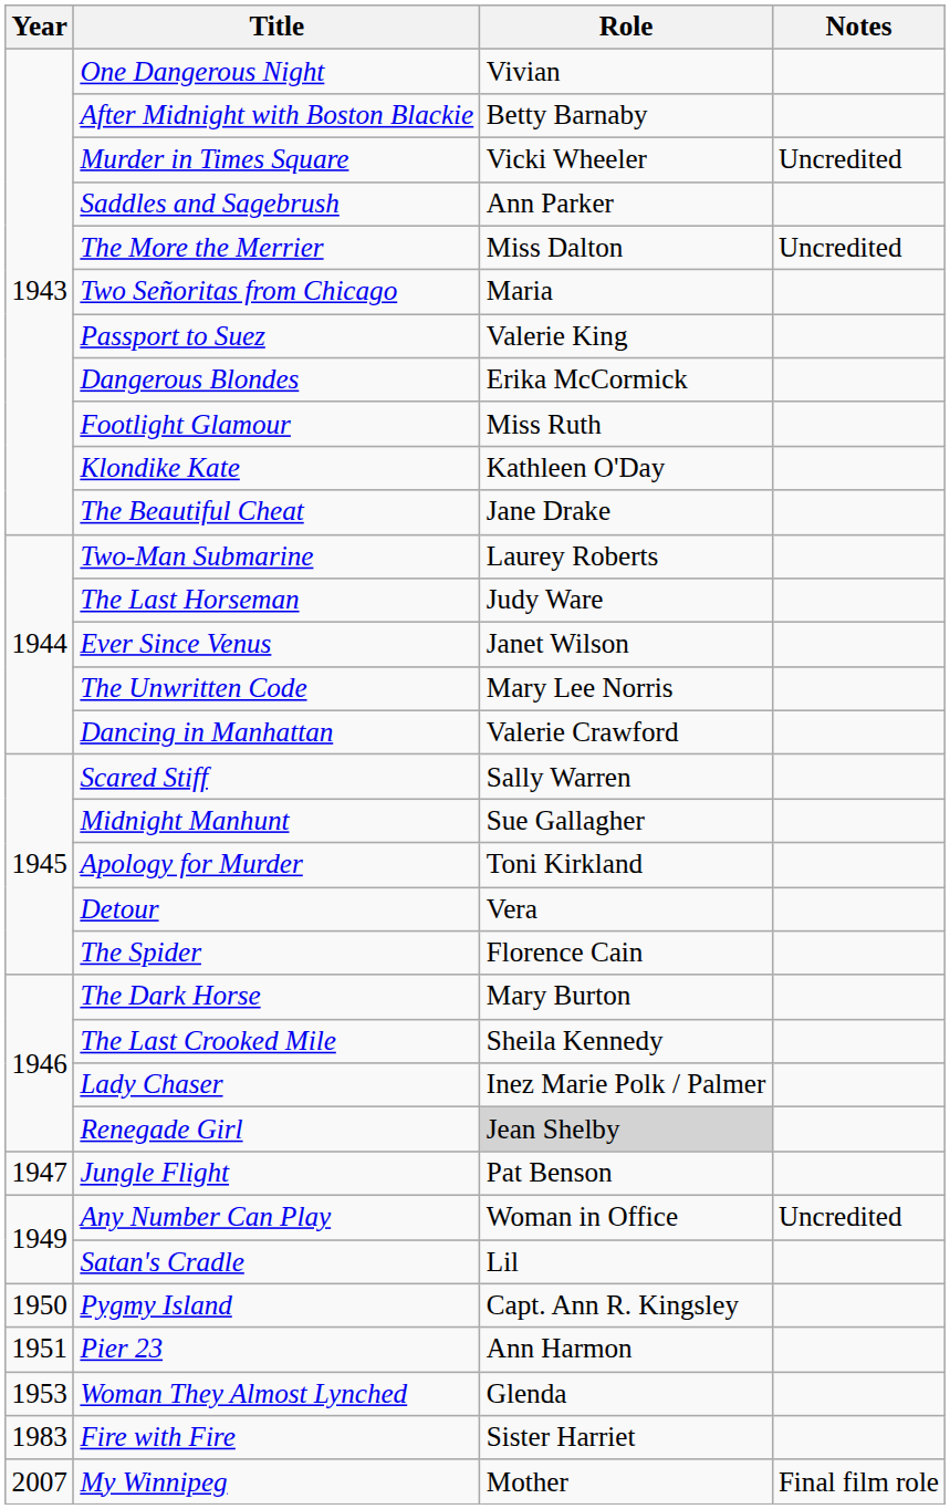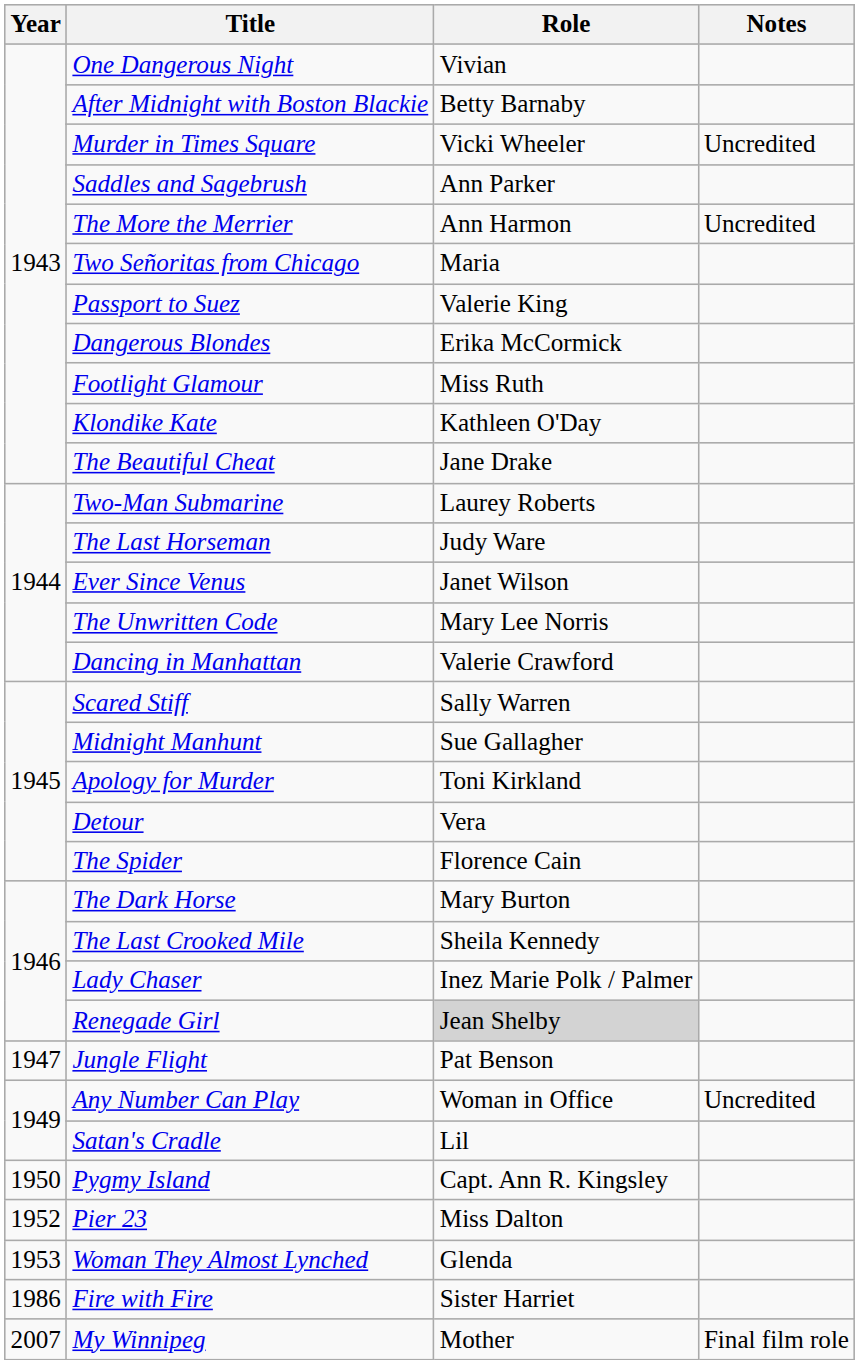The More the Merrier | Role: Miss Dalton -> Ann Harmon
Pier 23 | Year: 1951 -> 1952
Pier 23 | Role: Ann Harmon -> Miss Dalton
Fire with Fire | Year: 1983 -> 1986
